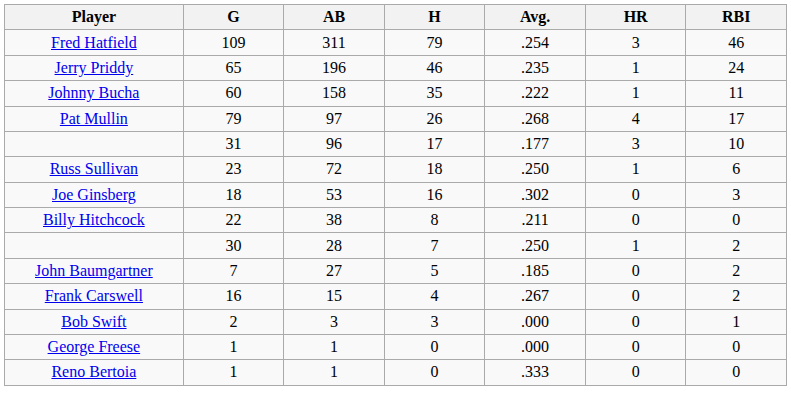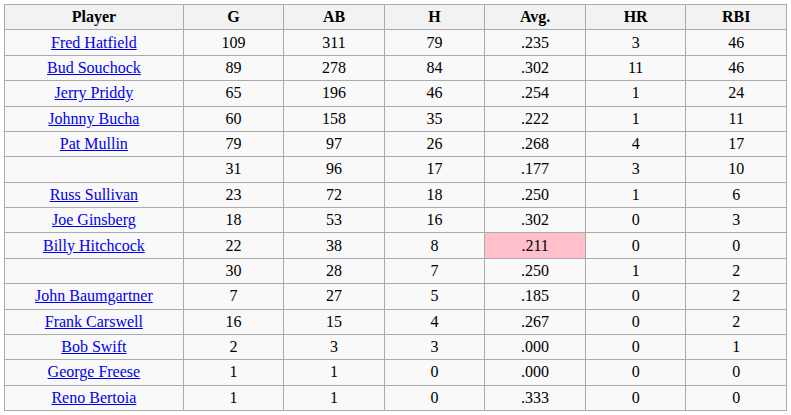Fred Hatfield | Avg.: .254 -> .235
+ row: Bud Souchock | 89 | 278 | 84 | .302 | 11 | 46
Jerry Priddy | Avg.: .235 -> .254
Billy Hitchcock | Avg.: no background -> pink background
